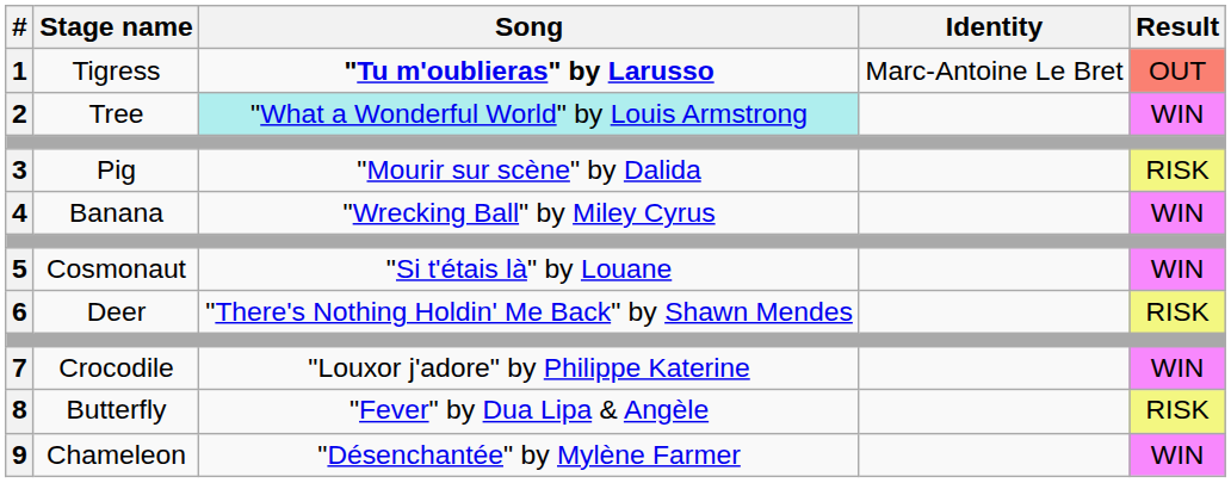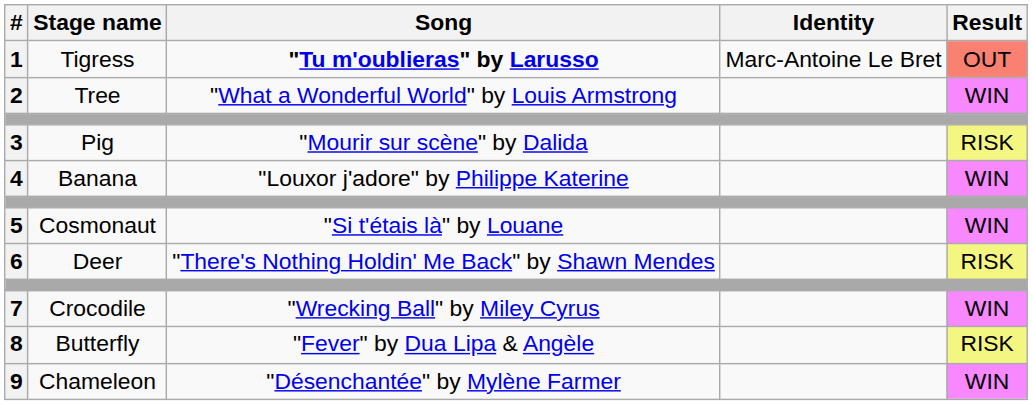2 | Song: paleturquoise background -> no background
4 | Song: "Wrecking Ball" by Miley Cyrus -> "Louxor j'adore" by Philippe Katerine
7 | Song: "Louxor j'adore" by Philippe Katerine -> "Wrecking Ball" by Miley Cyrus
